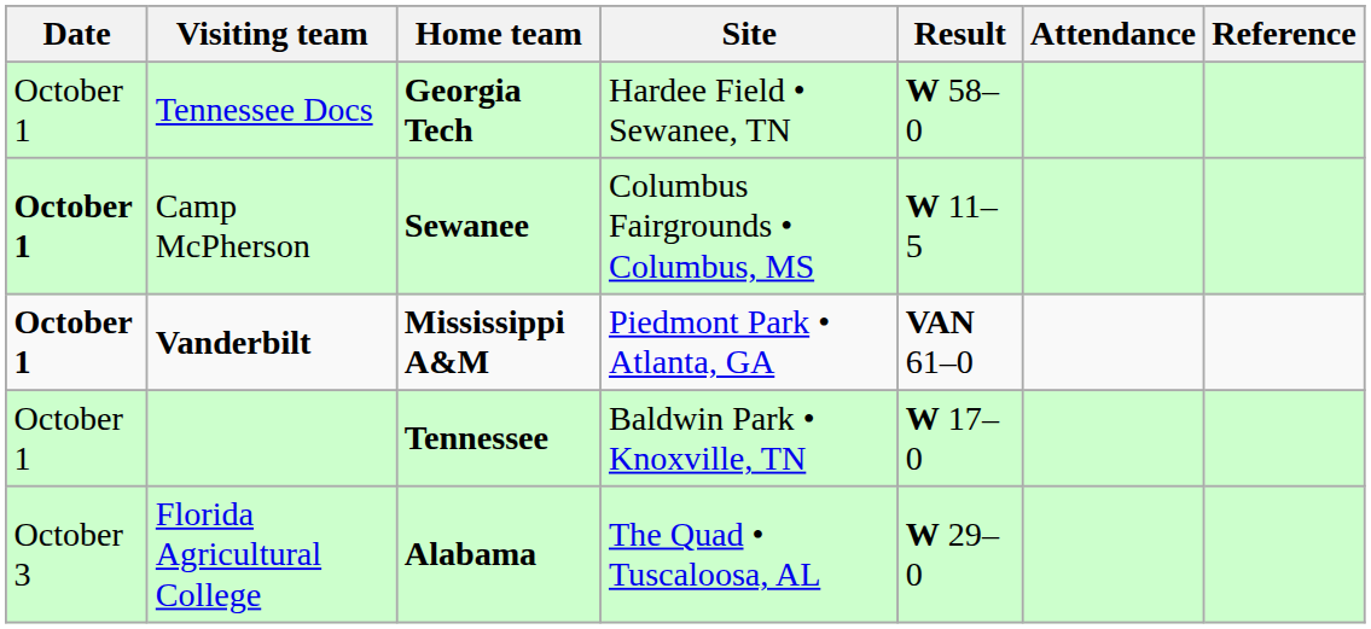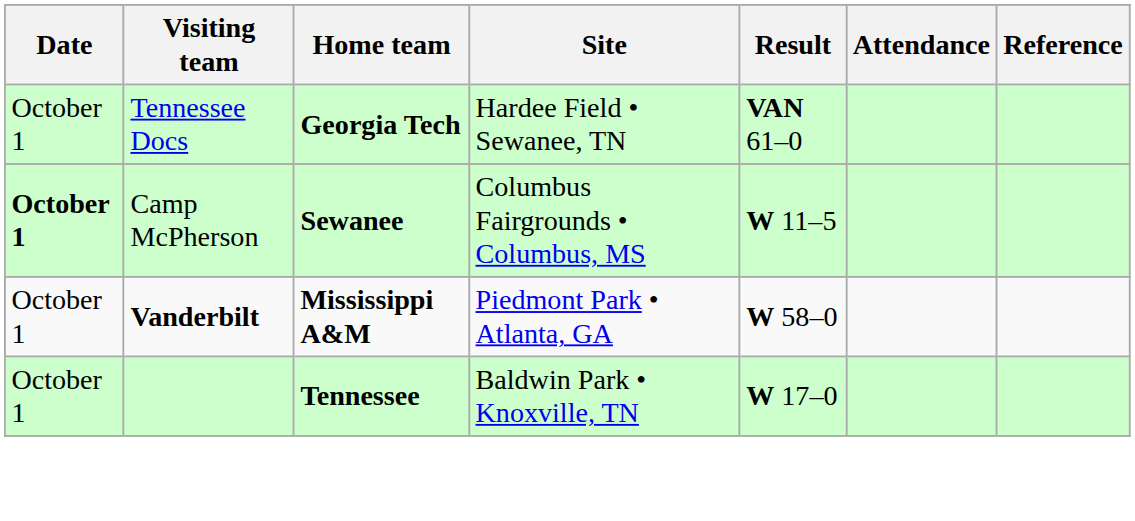Tennessee Docs | Result: W 58–0 -> VAN 61–0
Vanderbilt | Date: bold -> normal
Vanderbilt | Result: VAN 61–0 -> W 58–0
- row: October 3 | Florida Agricultural College | Alabama | The Quad • Tuscaloosa, AL | W 29–0
